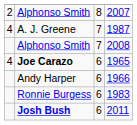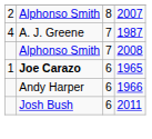1965 | column 1: 4 -> 1
- row: Ronnie Burgess | 6 | 1983
2011 | column 2: bold -> normal
